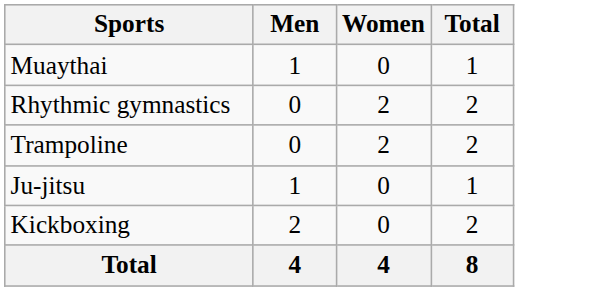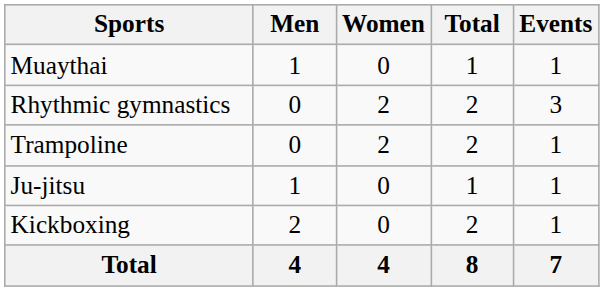+ column: Events | 1 | 3 | 1 | 1 | 1 | 7
